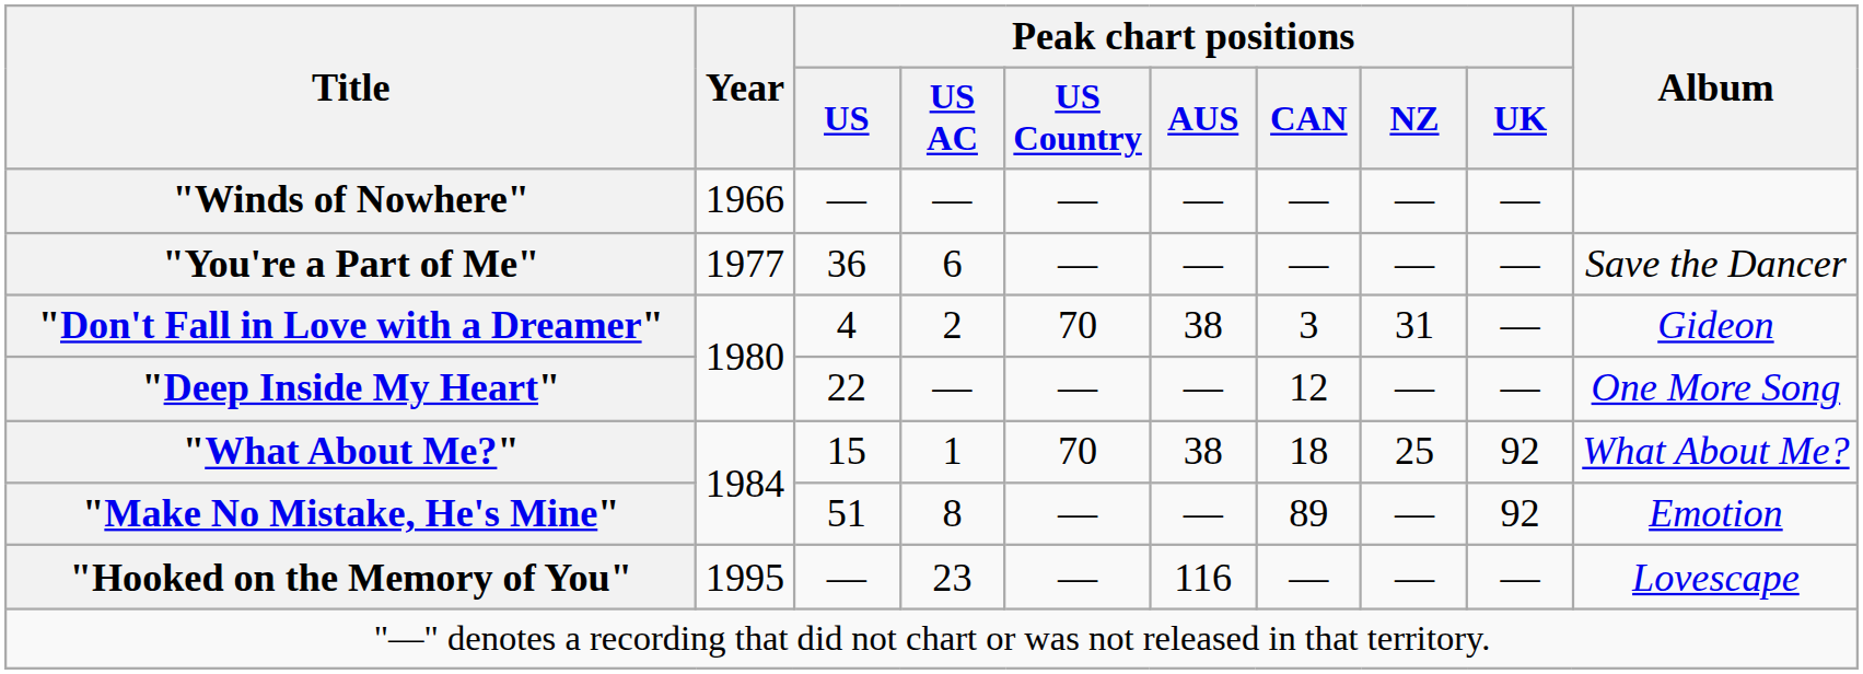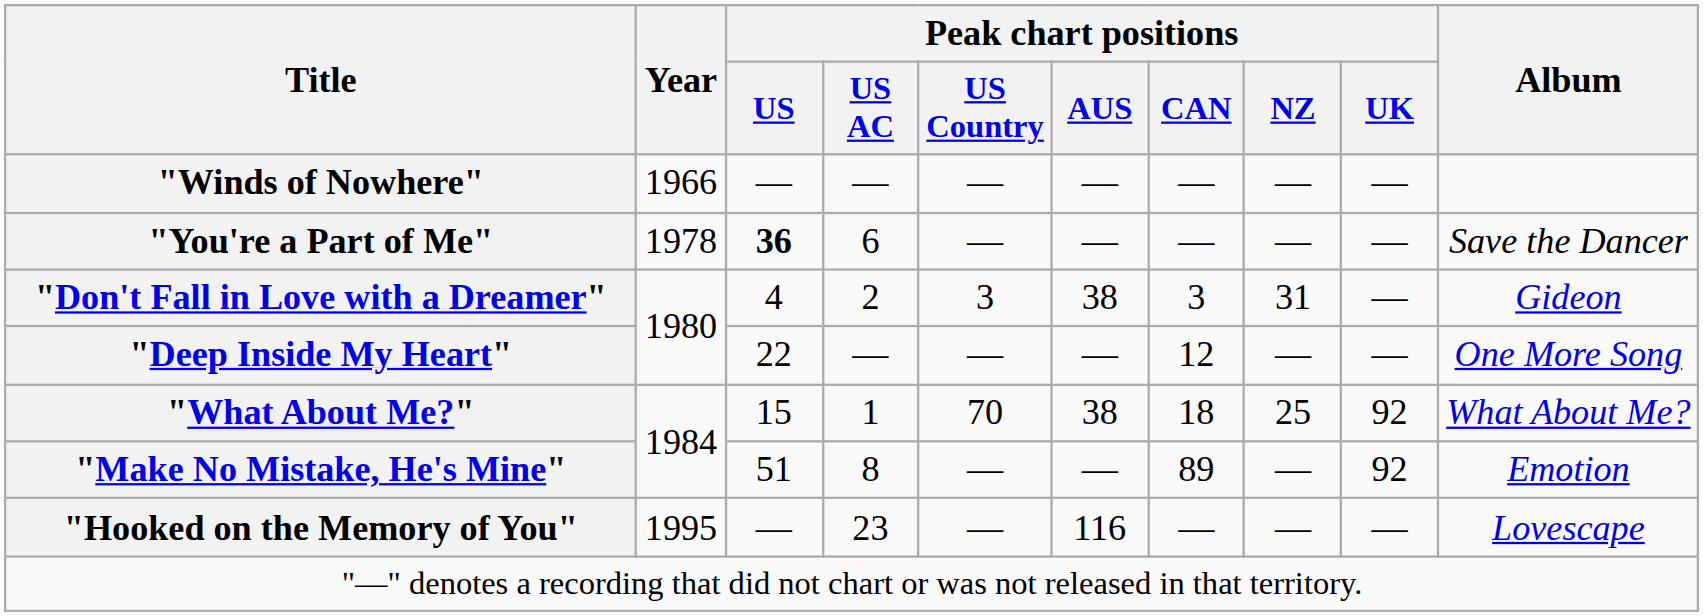"You're a Part of Me" | Year: 1977 -> 1978
"You're a Part of Me" | Peak chart positions / US: normal -> bold
"Don't Fall in Love with a Dreamer" | Peak chart positions / US Country: 70 -> 3
